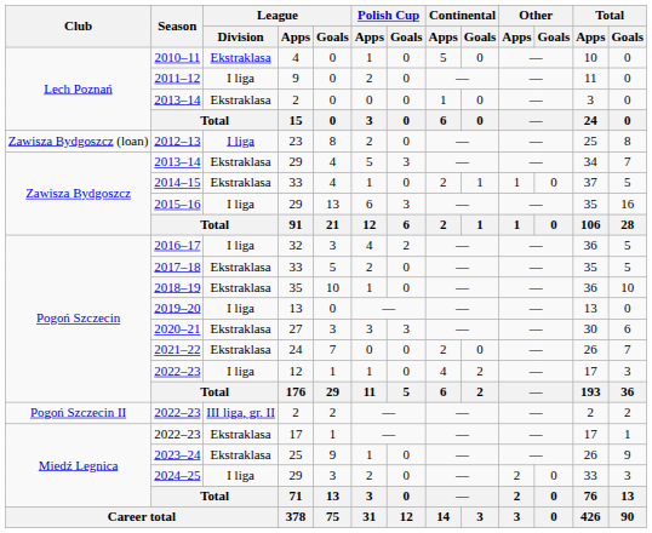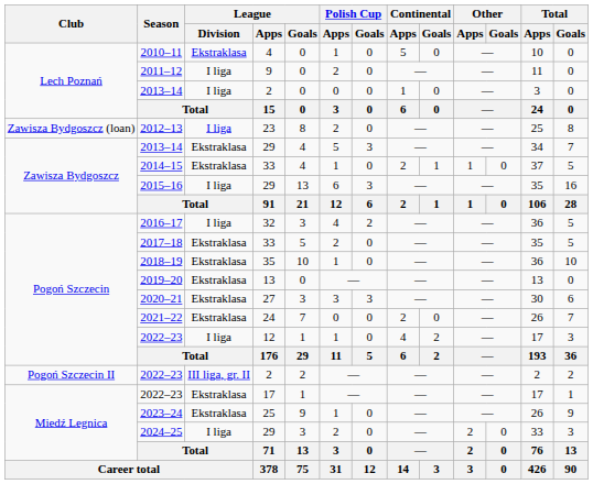2013–14 / 2 | League / Division: Ekstraklasa -> I liga
2019–20 | League / Division: I liga -> Ekstraklasa
